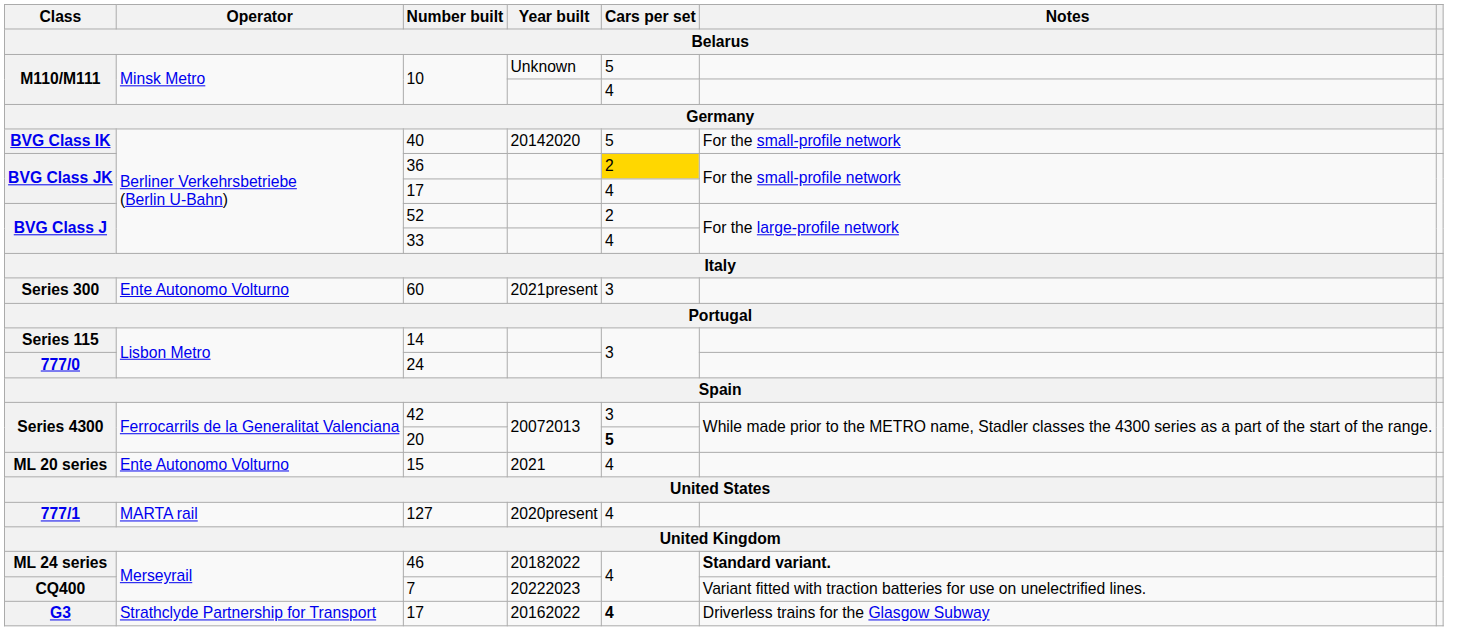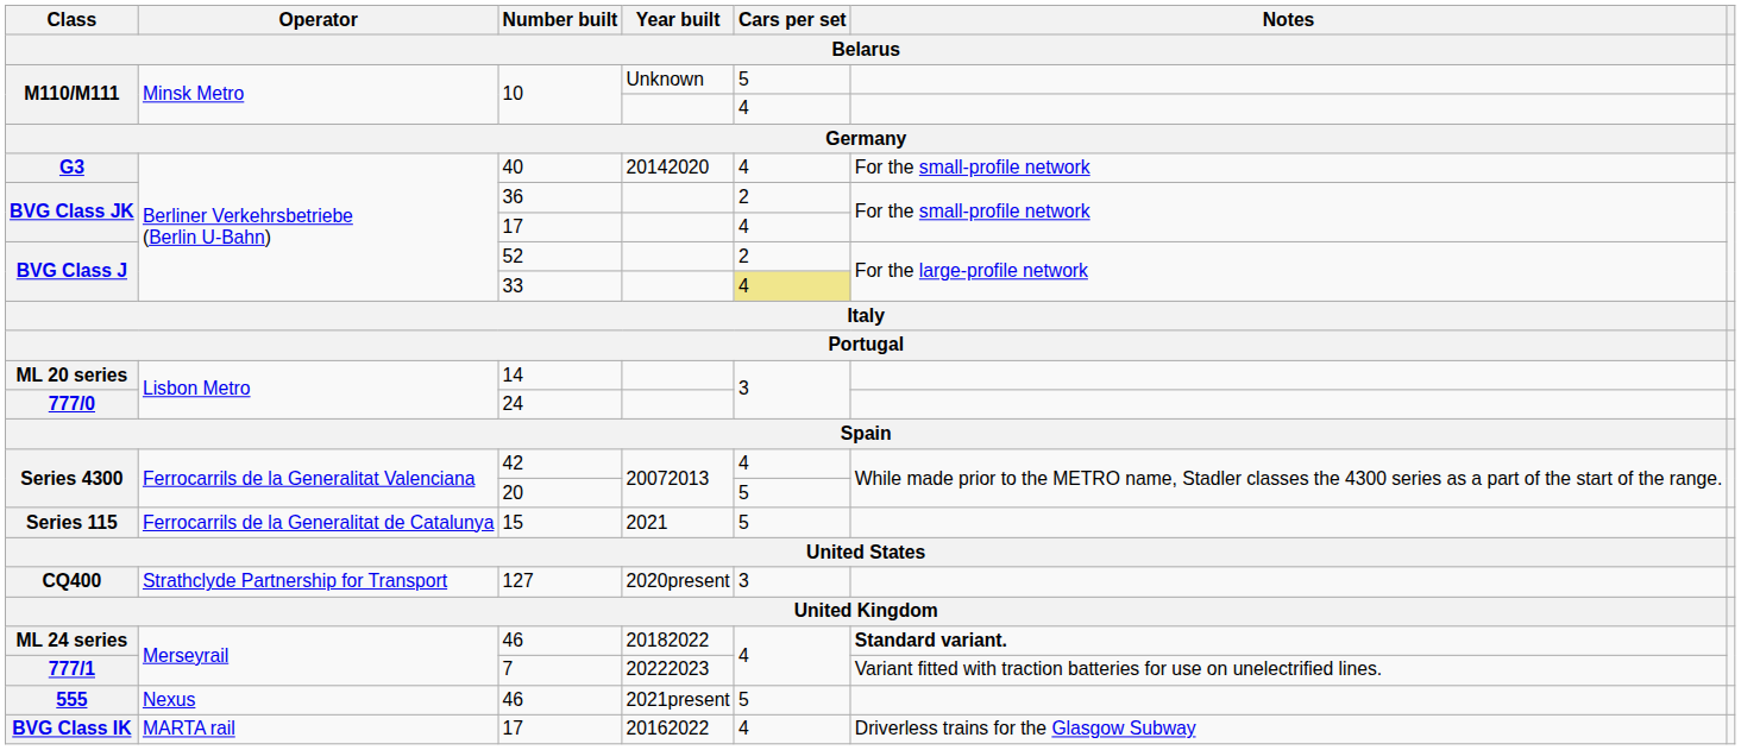40 | Class / Belarus: BVG Class IK -> G3
40 | Cars per set / Belarus: 5 -> 4
36 | Cars per set / Belarus: gold background -> no background
33 | Cars per set / Belarus: no background -> khaki background
- row: Series 300 | Ente Autonomo Volturno | 60 | 2021present | 3
14 | Class / Belarus: Series 115 -> ML 20 series
42 | Cars per set / Belarus: 3 -> 4
20 | Cars per set / Belarus: bold -> normal
15 | Class / Belarus: ML 20 series -> Series 115
15 | Operator / Belarus: Ente Autonomo Volturno -> Ferrocarrils de la Generalitat de Catalunya
15 | Cars per set / Belarus: 4 -> 5
127 | Class / Belarus: 777/1 -> CQ400
127 | Operator / Belarus: MARTA rail -> Strathclyde Partnership for Transport
127 | Cars per set / Belarus: 4 -> 3
7 | Class / Belarus: CQ400 -> 777/1
+ row: 555 | Nexus | 46 | 2021present | 5
17 / 20162022 | Class / Belarus: G3 -> BVG Class IK
17 / 20162022 | Operator / Belarus: Strathclyde Partnership for Transport -> MARTA rail
17 / 20162022 | Cars per set / Belarus: bold -> normal
